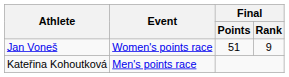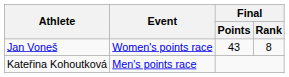Jan Voneš | Final / Points: 51 -> 43
Jan Voneš | Final / Rank: 9 -> 8
